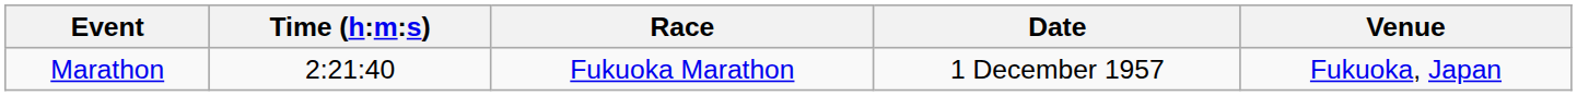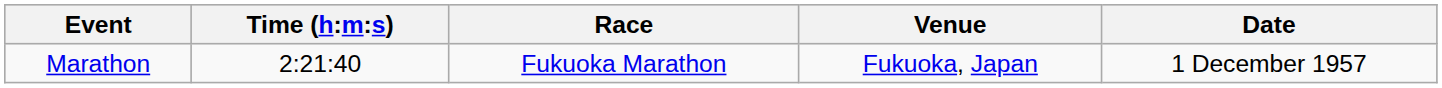columns swapped: Venue <-> Date
